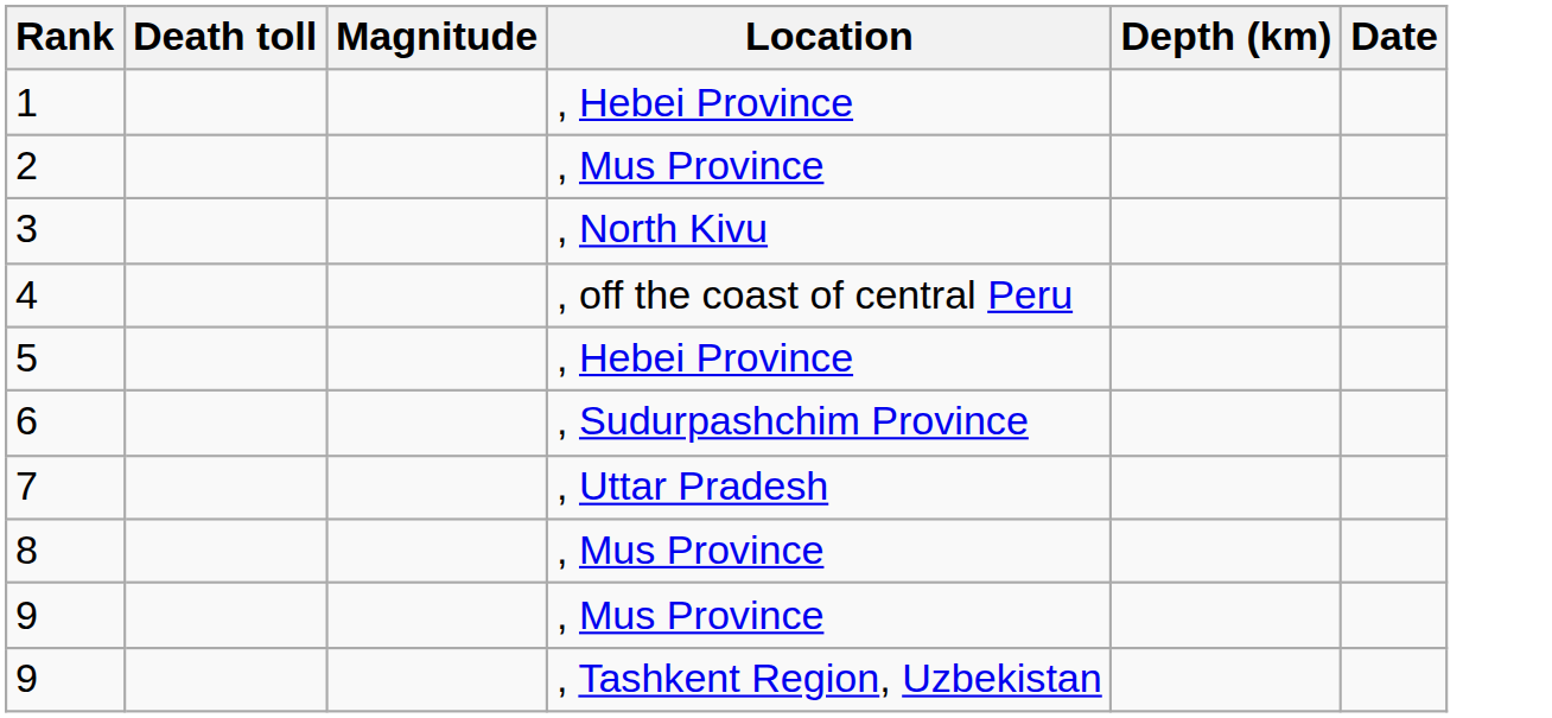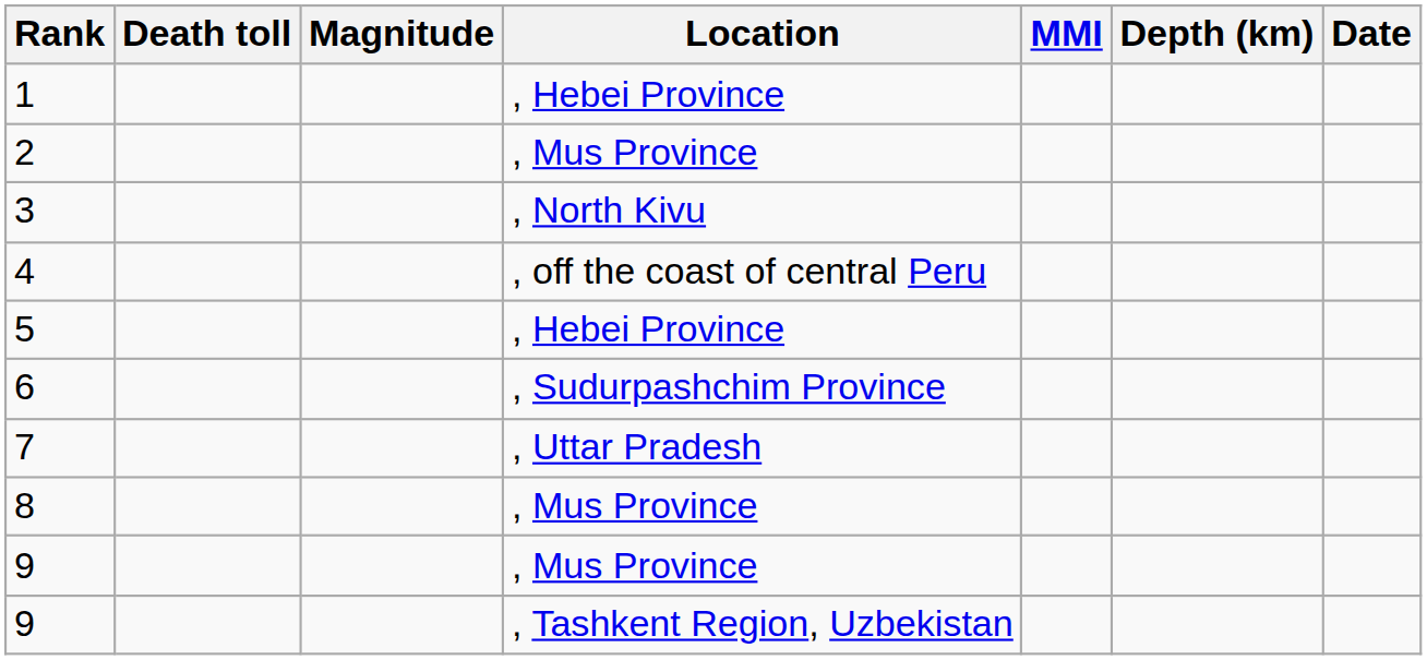+ column: MMI
